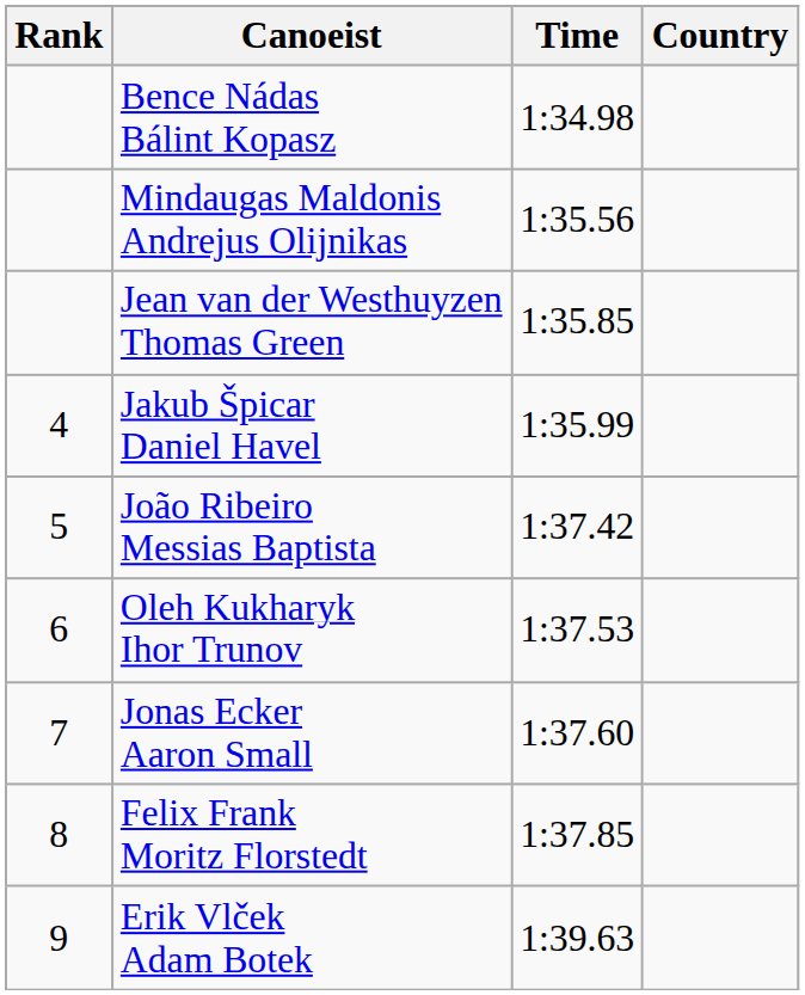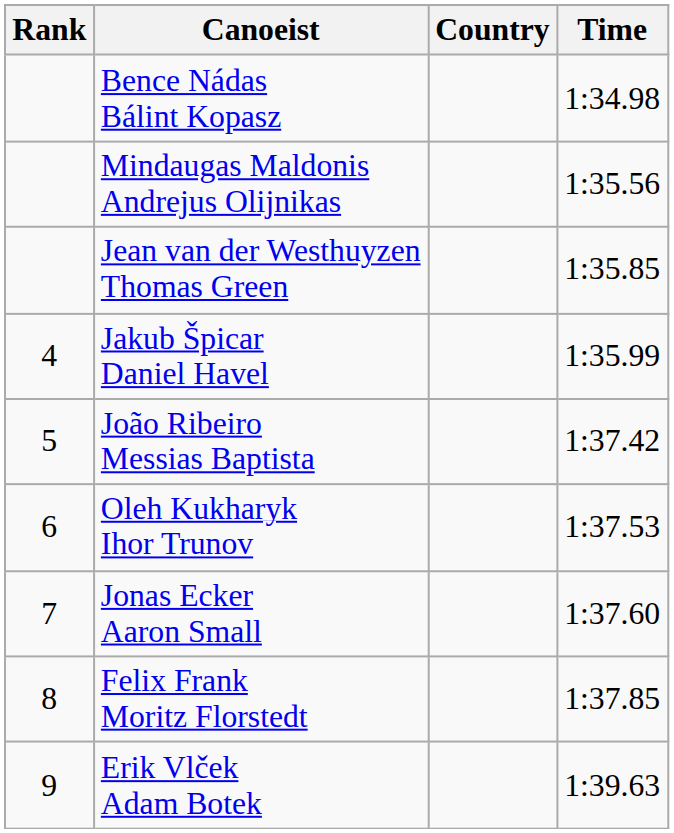columns swapped: Country <-> Time
